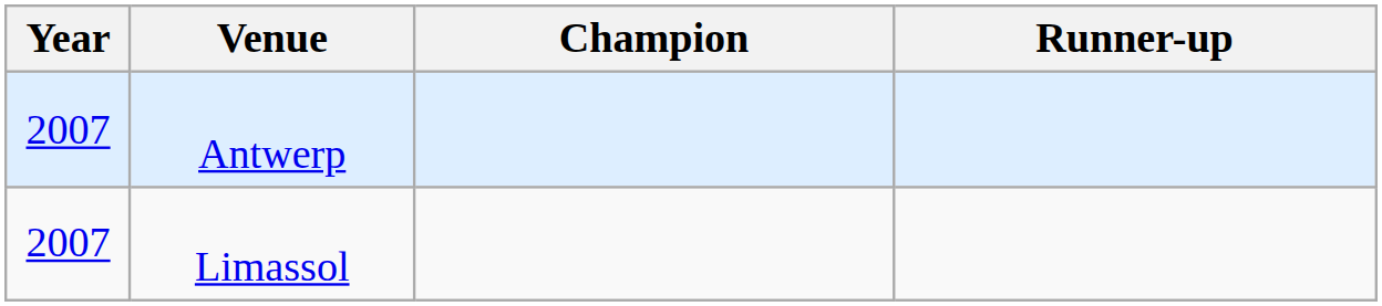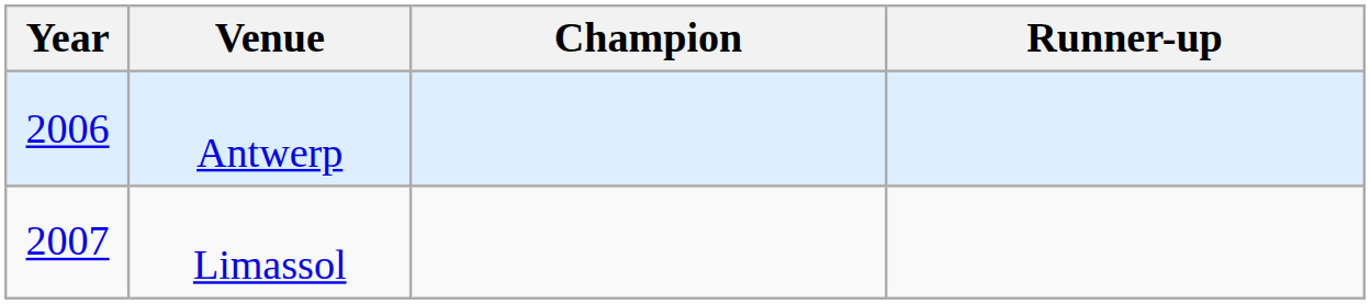Antwerp | Year: 2007 -> 2006
